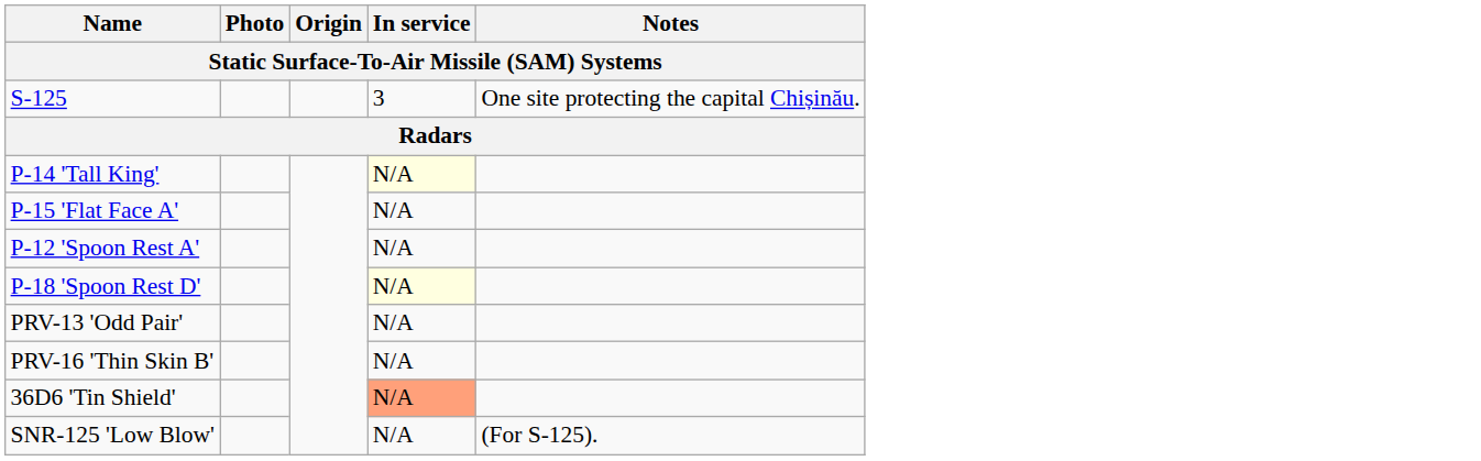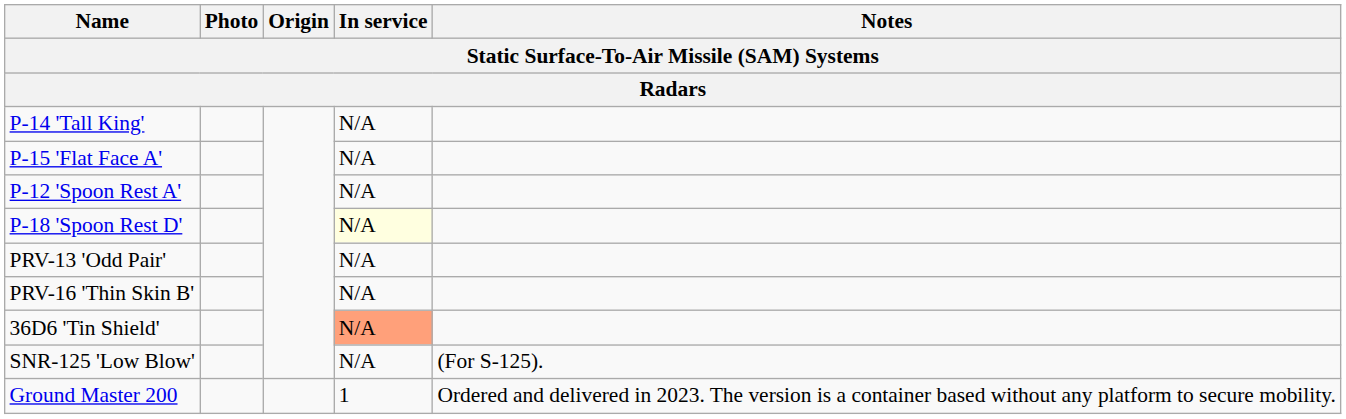- row: S-125 | 3 | One site protecting the capital Chișinău.
P-14 'Tall King' | In service: lightyellow background -> no background
+ row: Ground Master 200 | 1 | Ordered and delivered in 2023. The version is a container based without any platform to secure mobility.
